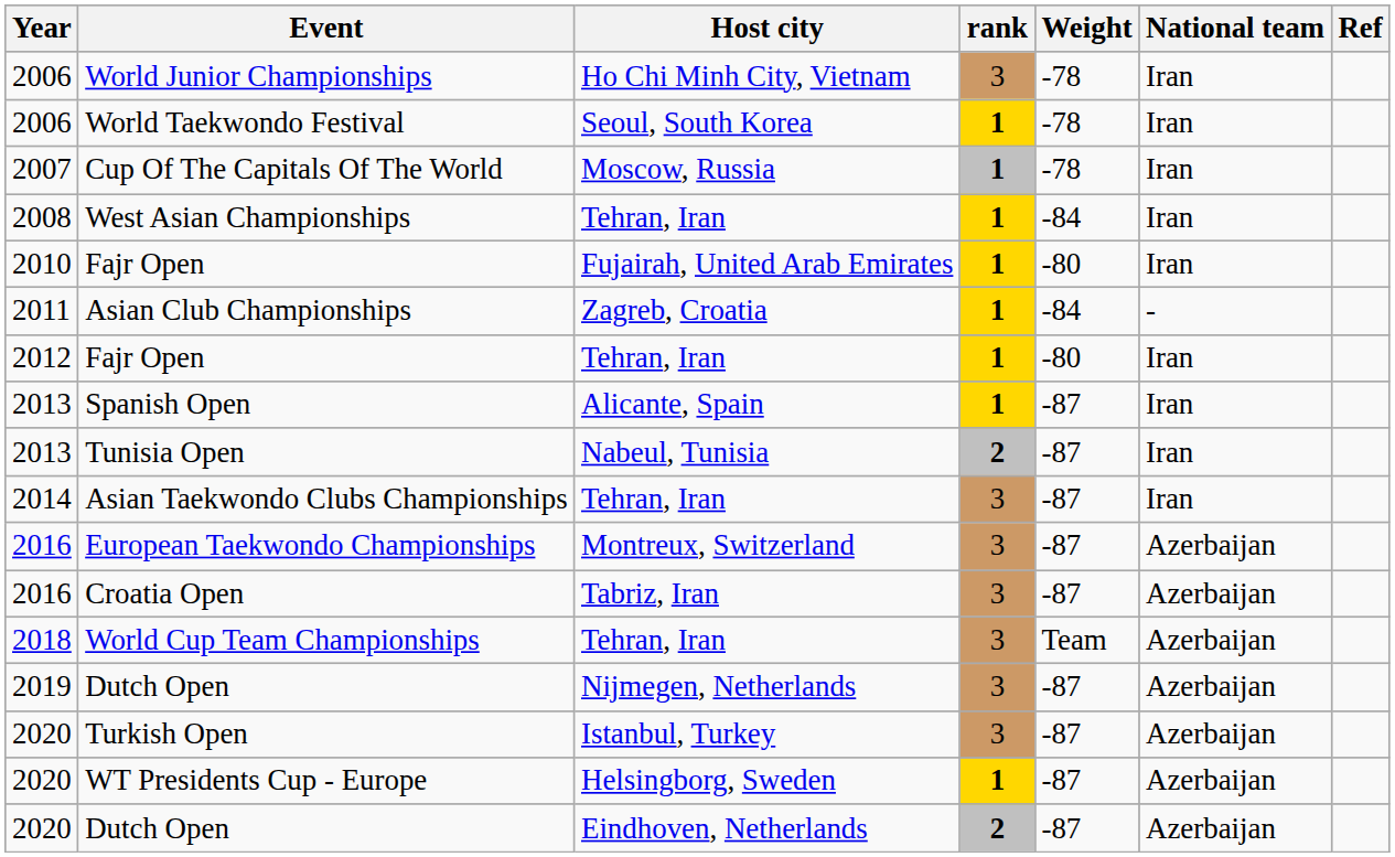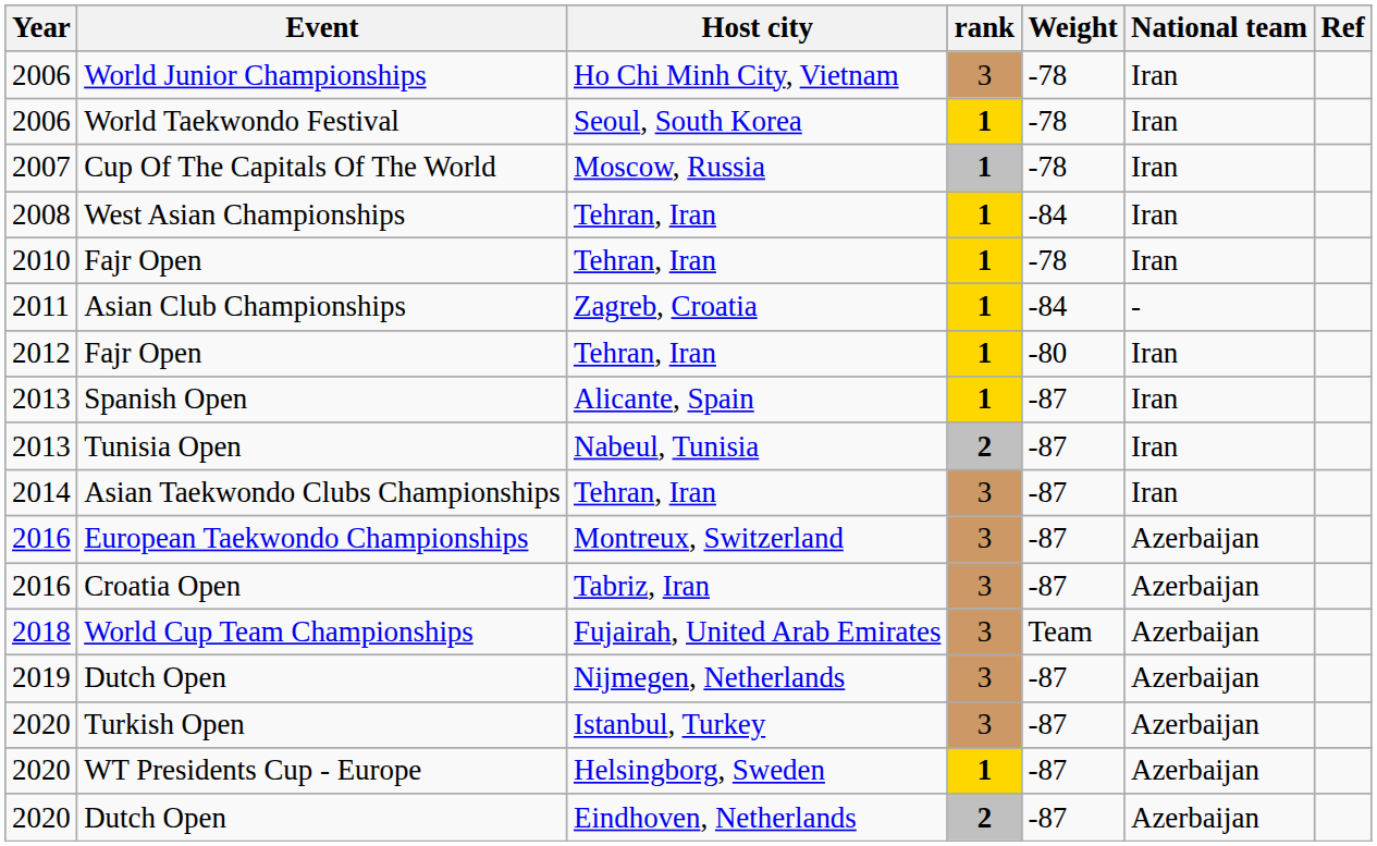2010 / Fajr Open | Host city: Fujairah, United Arab Emirates -> Tehran, Iran
2010 / Fajr Open | Weight: -80 -> -78
World Cup Team Championships | Host city: Tehran, Iran -> Fujairah, United Arab Emirates
